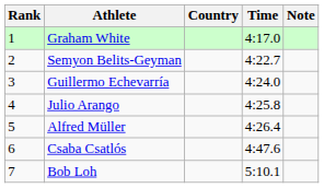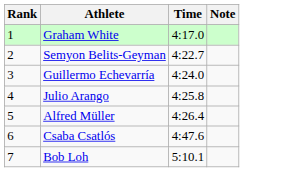- column: Country
